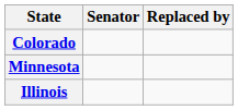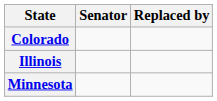rows swapped: Illinois <-> Minnesota
